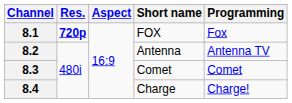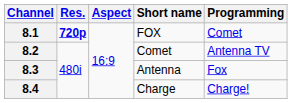8.1 | Programming: Fox -> Comet
8.2 | Short name: Antenna -> Comet
8.3 | Short name: Comet -> Antenna
8.3 | Programming: Comet -> Fox
